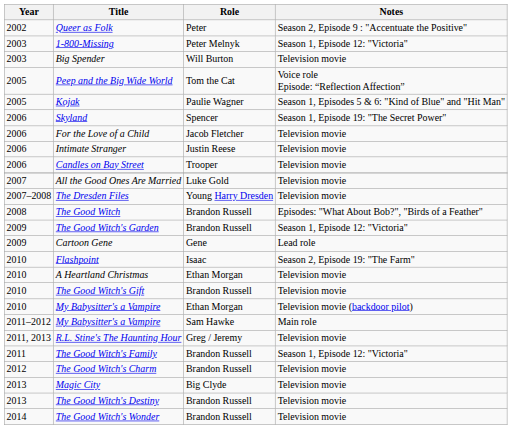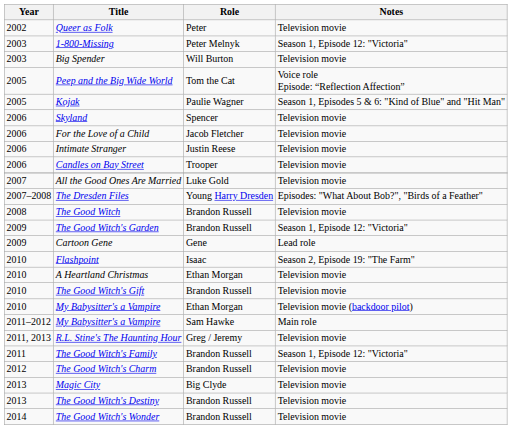Queer as Folk | Notes: Season 2, Episode 9 : "Accentuate the Positive" -> Television movie
Skyland | Notes: Season 1, Episode 19: "The Secret Power" -> Television movie
The Dresden Files | Notes: Television movie -> Episodes: "What About Bob?", "Birds of a Feather"
The Good Witch | Notes: Episodes: "What About Bob?", "Birds of a Feather" -> Television movie
